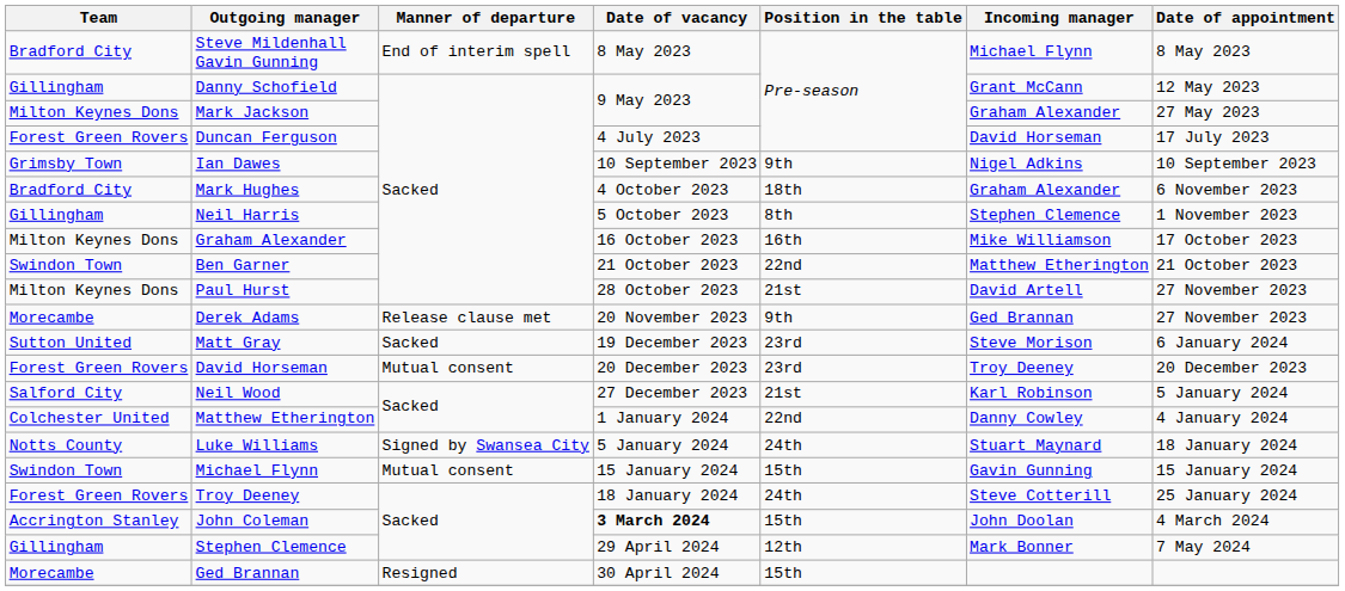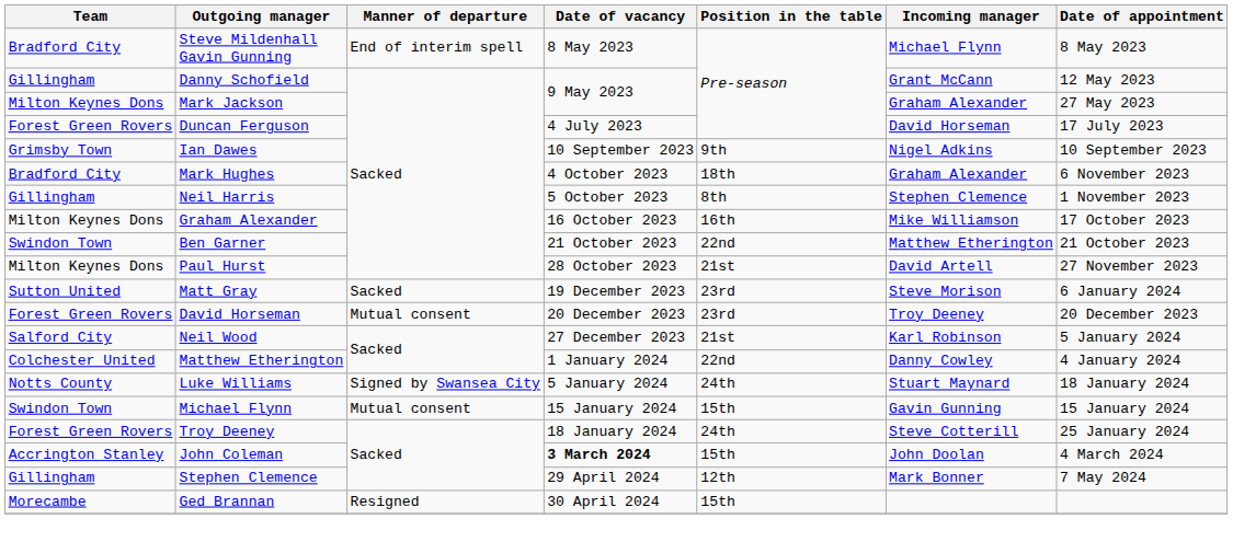- row: Morecambe | Derek Adams | Release clause met | 20 November 2023 | 9th | Ged Brannan | 27 November 2023
